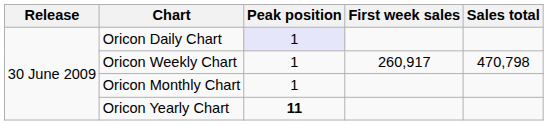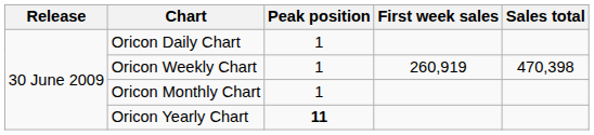Oricon Daily Chart | Peak position: lavender background -> no background
Oricon Weekly Chart | First week sales: 260,917 -> 260,919
Oricon Weekly Chart | Sales total: 470,798 -> 470,398
